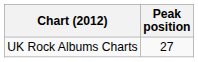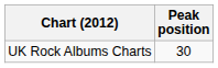UK Rock Albums Charts | Peak position: 27 -> 30
